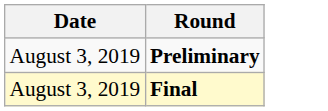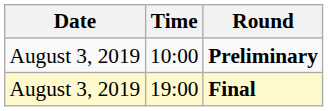+ column: Time | 10:00 | 19:00
